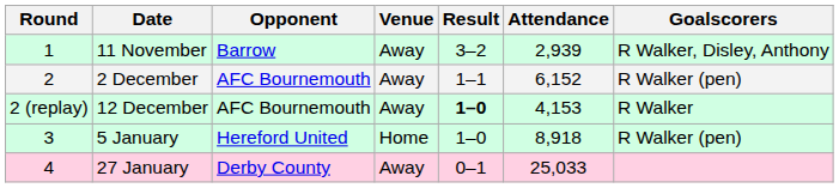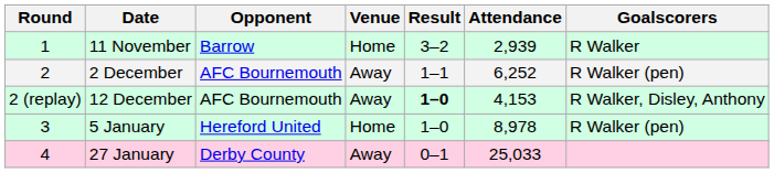11 November | Venue: Away -> Home
11 November | Goalscorers: R Walker, Disley, Anthony -> R Walker
2 December | Attendance: 6,152 -> 6,252
12 December | Goalscorers: R Walker -> R Walker, Disley, Anthony
5 January | Attendance: 8,918 -> 8,978
